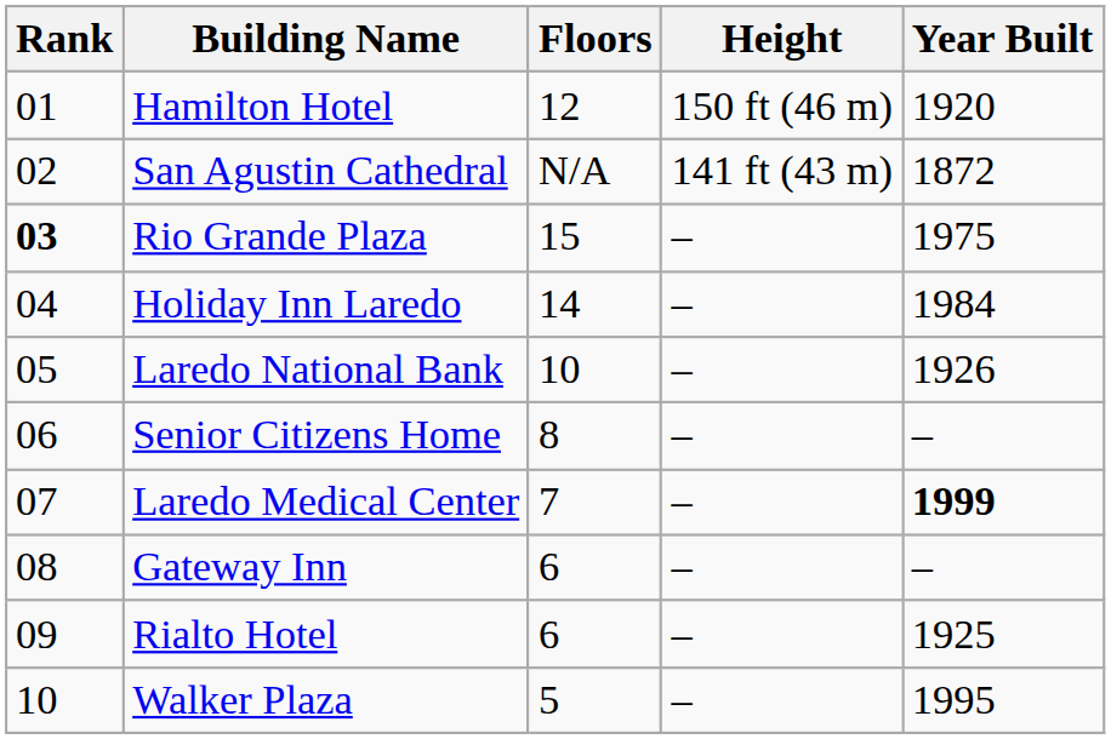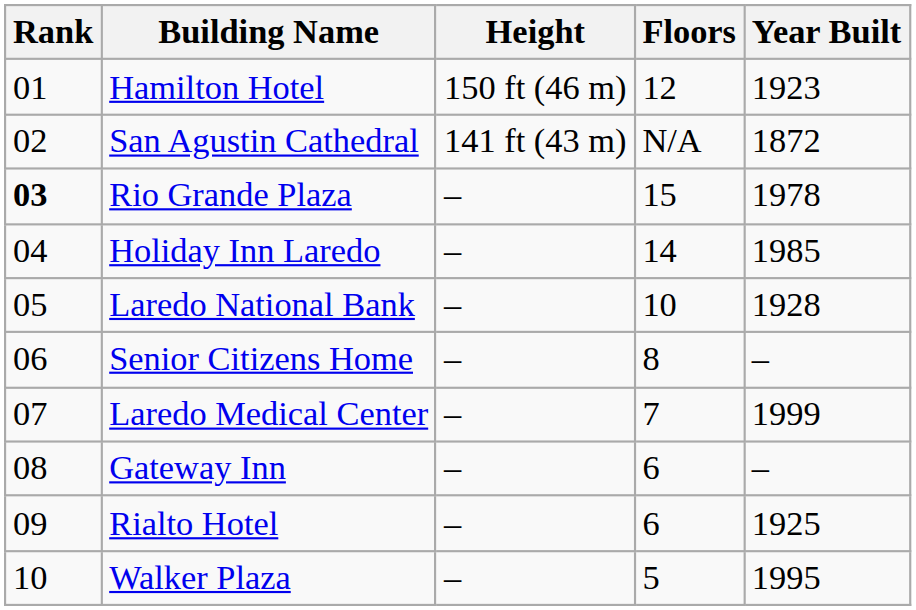columns swapped: Height <-> Floors
Hamilton Hotel | Year Built: 1920 -> 1923
Rio Grande Plaza | Year Built: 1975 -> 1978
Holiday Inn Laredo | Year Built: 1984 -> 1985
Laredo National Bank | Year Built: 1926 -> 1928
Laredo Medical Center | Year Built: bold -> normal
